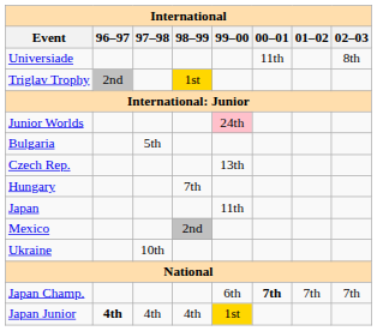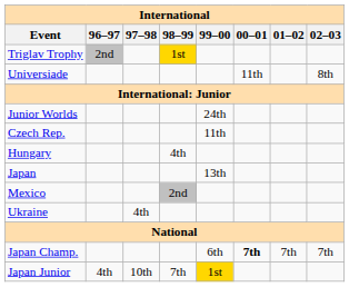rows swapped: Triglav Trophy <-> Universiade
Junior Worlds | 99–00: pink background -> no background
- row: Bulgaria | 5th
Czech Rep. | 99–00: 13th -> 11th
Hungary | 98–99: 7th -> 4th
Japan | 99–00: 11th -> 13th
Ukraine | 97–98: 10th -> 4th
Japan Junior | 96–97: bold -> normal
Japan Junior | 97–98: 4th -> 10th
Japan Junior | 98–99: 4th -> 7th
